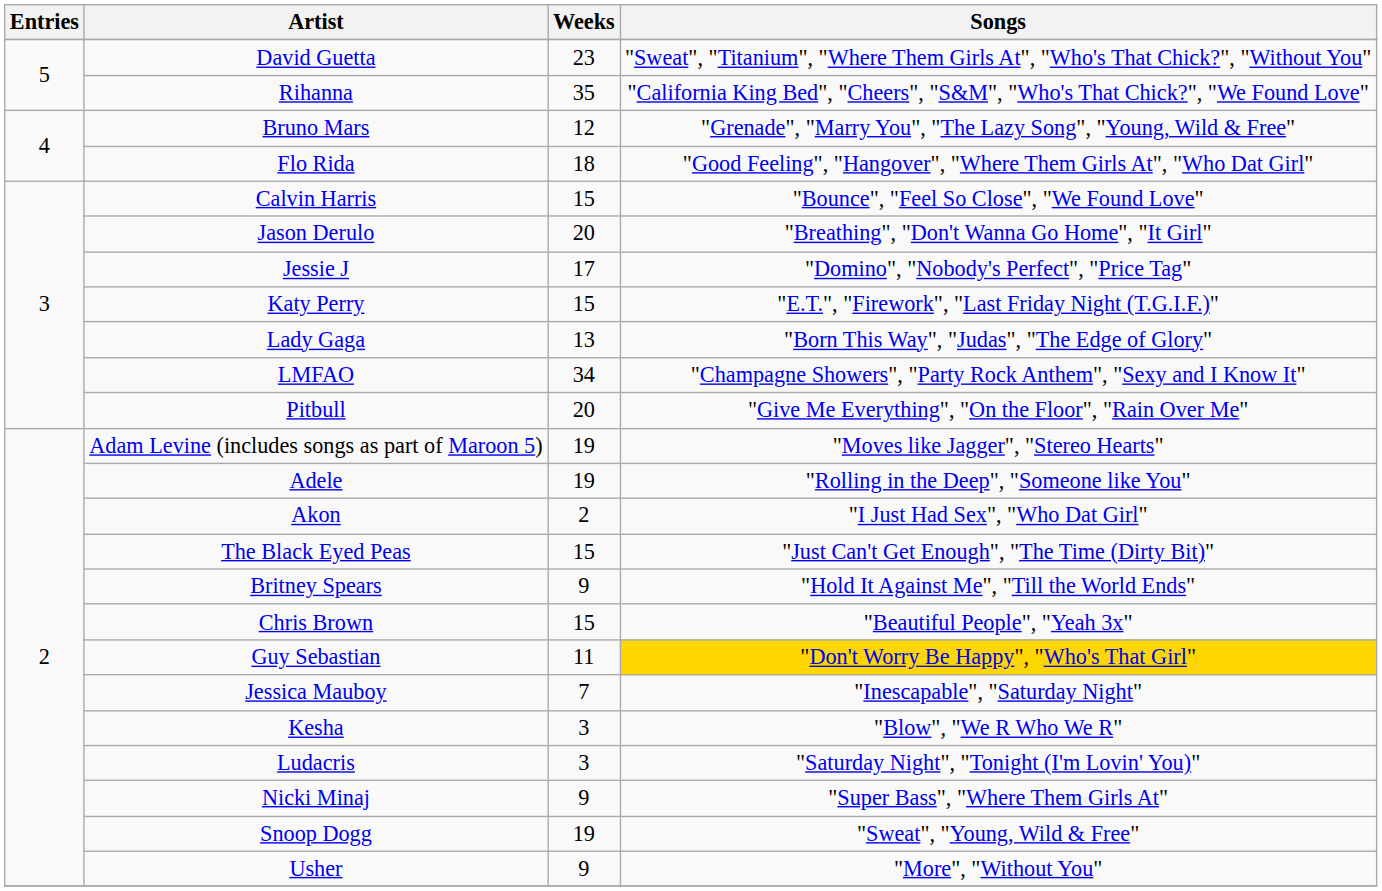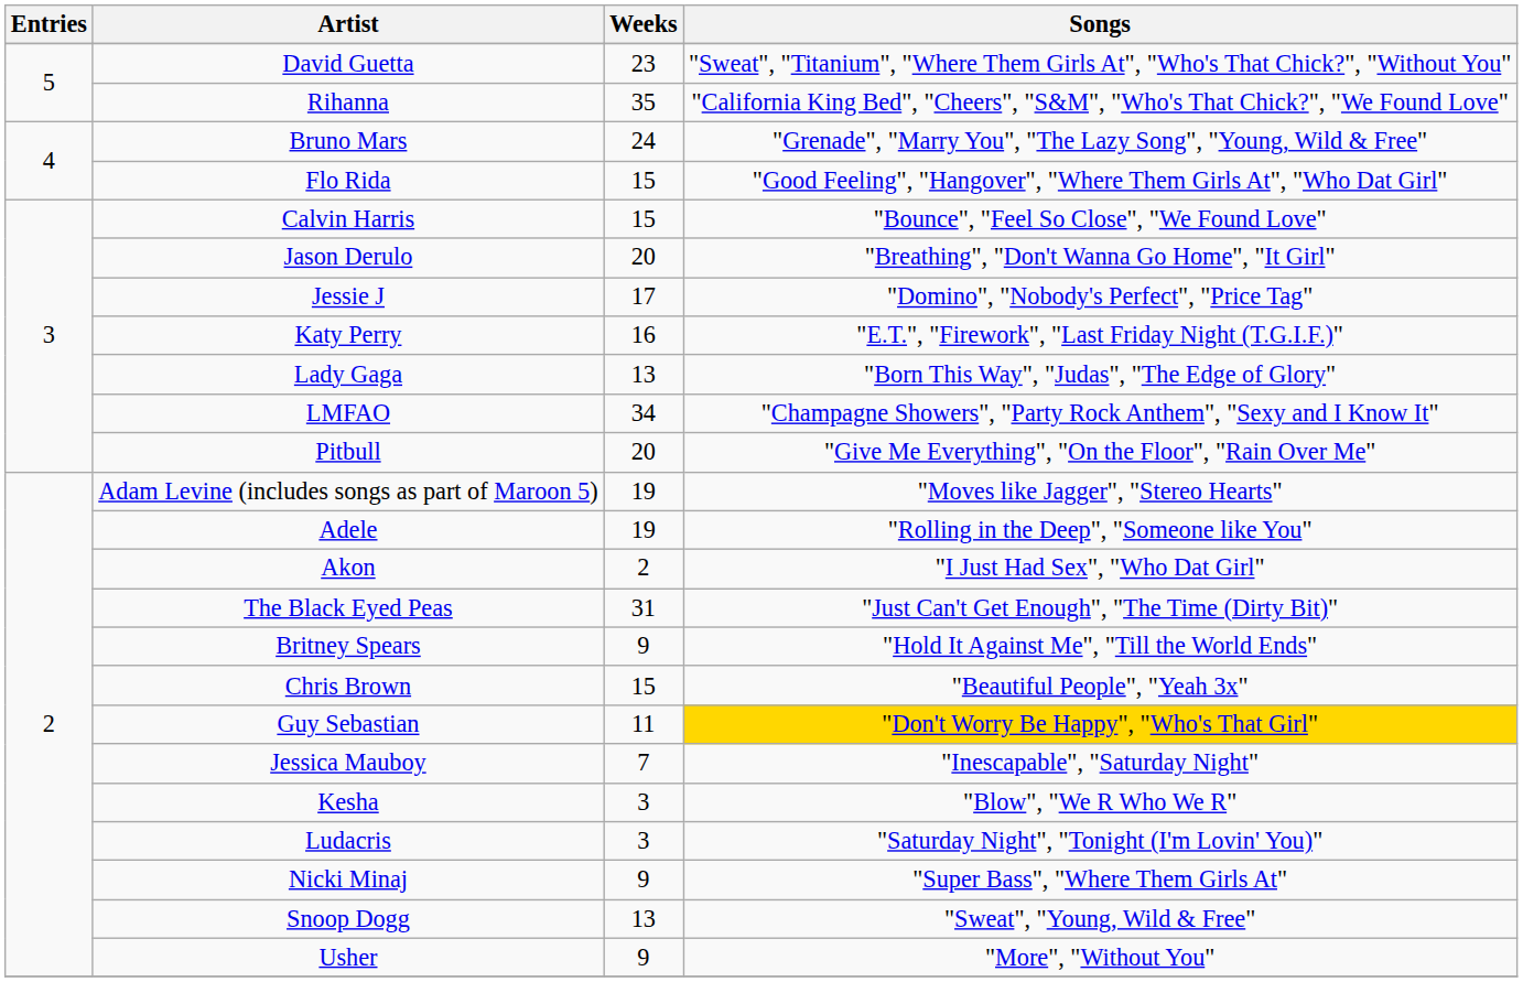Bruno Mars | Weeks: 12 -> 24
Flo Rida | Weeks: 18 -> 15
Katy Perry | Weeks: 15 -> 16
The Black Eyed Peas | Weeks: 15 -> 31
Snoop Dogg | Weeks: 19 -> 13
